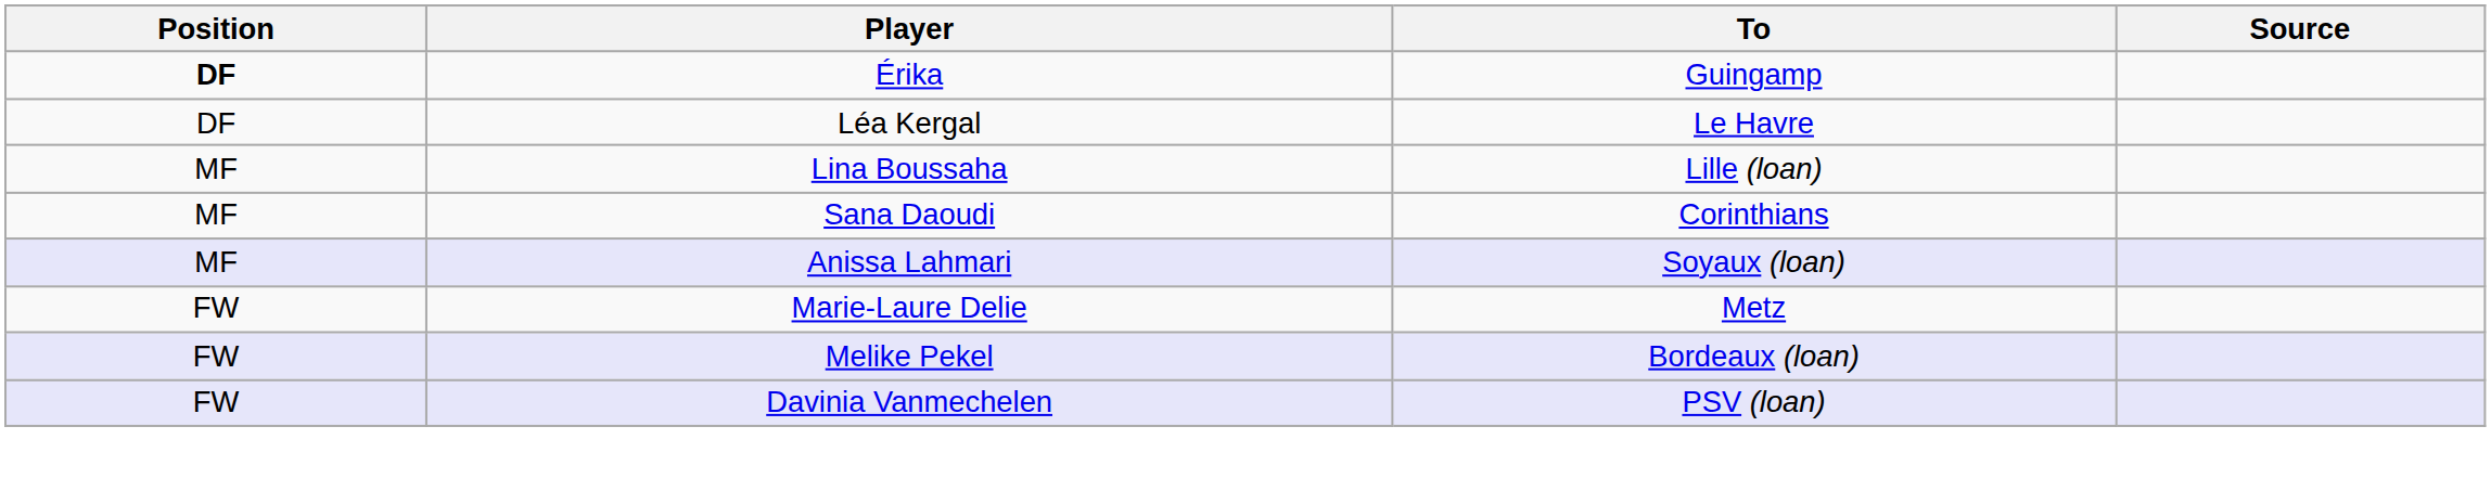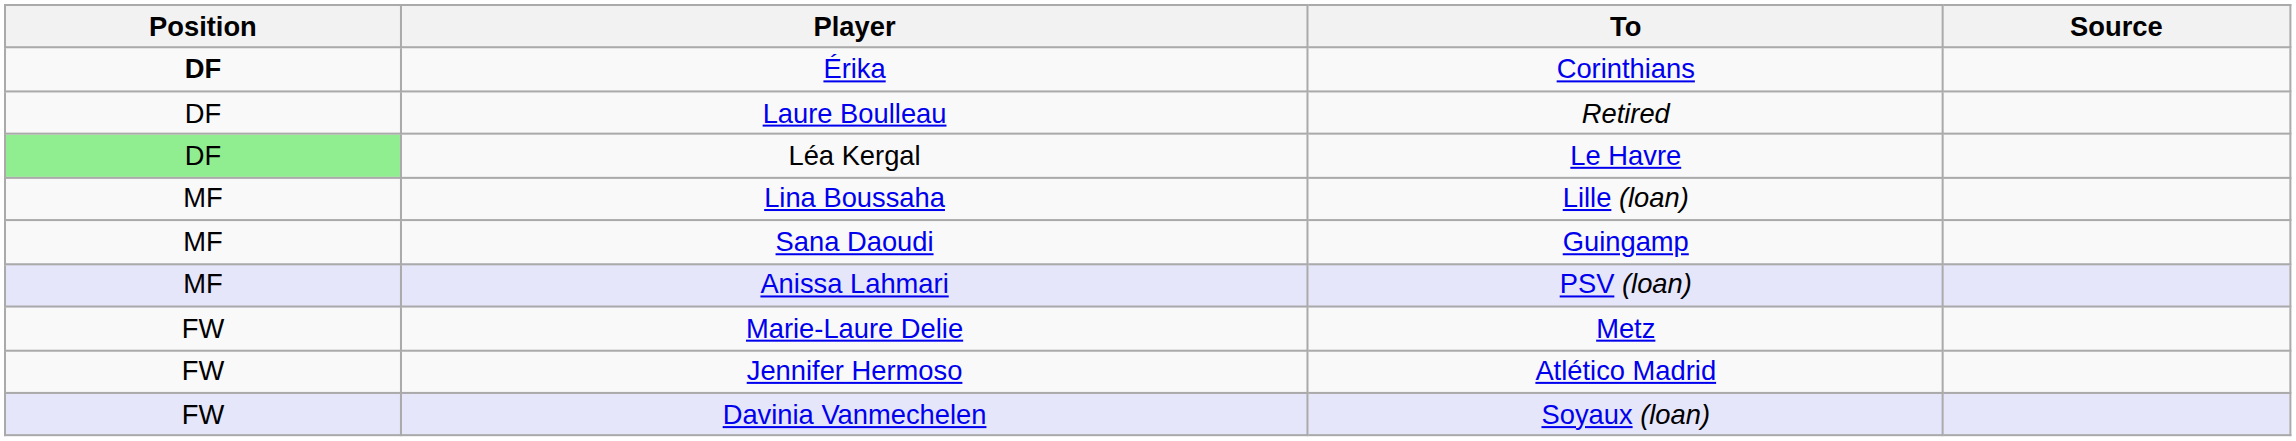Érika | To: Guingamp -> Corinthians
+ row: DF | Laure Boulleau | Retired
Léa Kergal | Position: no background -> lightgreen background
Sana Daoudi | To: Corinthians -> Guingamp
Anissa Lahmari | To: Soyaux (loan) -> PSV (loan)
+ row: FW | Jennifer Hermoso | Atlético Madrid
- row: FW | Melike Pekel | Bordeaux (loan)
Davinia Vanmechelen | To: PSV (loan) -> Soyaux (loan)
